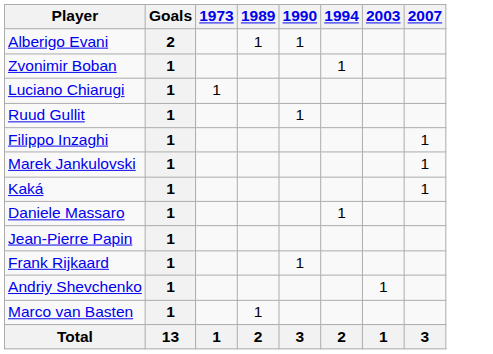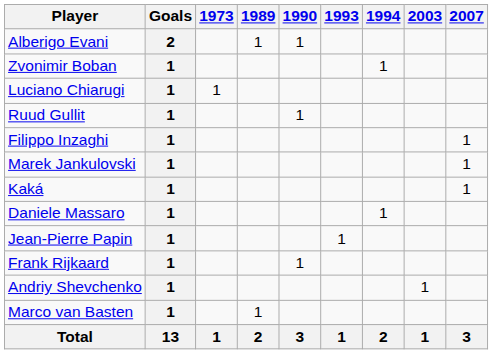+ column: 1993 | 1 | 1
